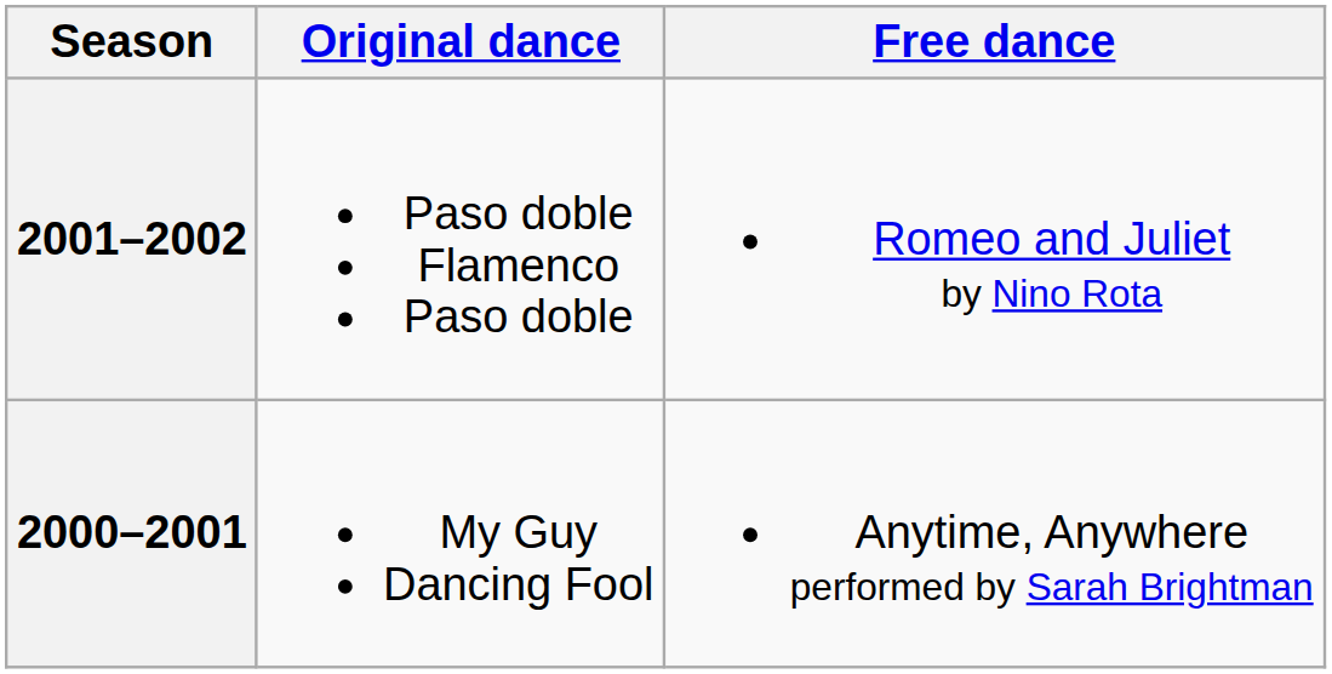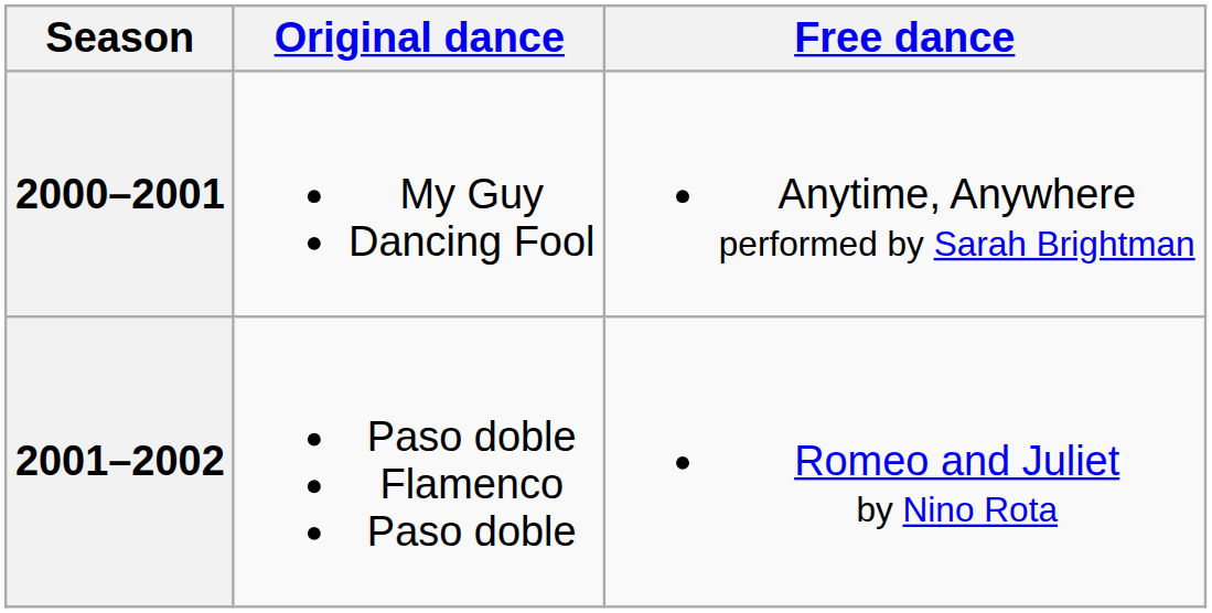rows swapped: 2001–2002 <-> 2000–2001
